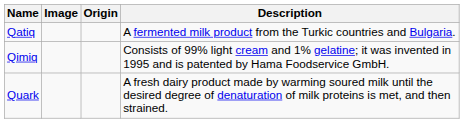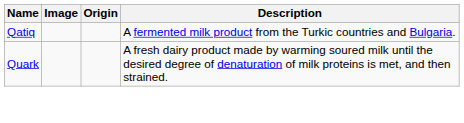- row: Qimiq | Consists of 99% light cream and 1% gelatine; it was invented in 1995 and is patented by Hama Foodservice GmbH.
